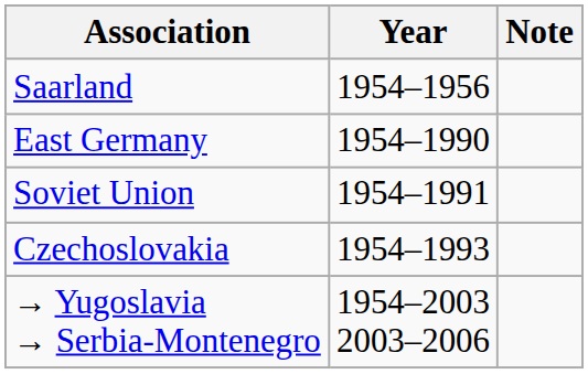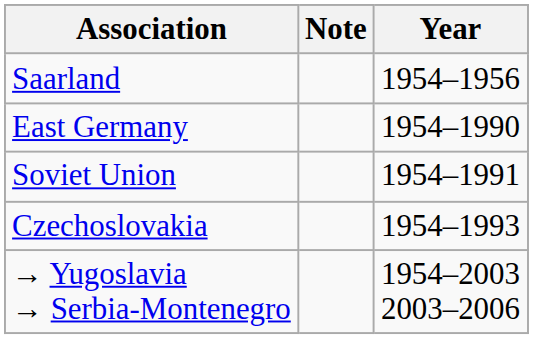columns swapped: Year <-> Note
